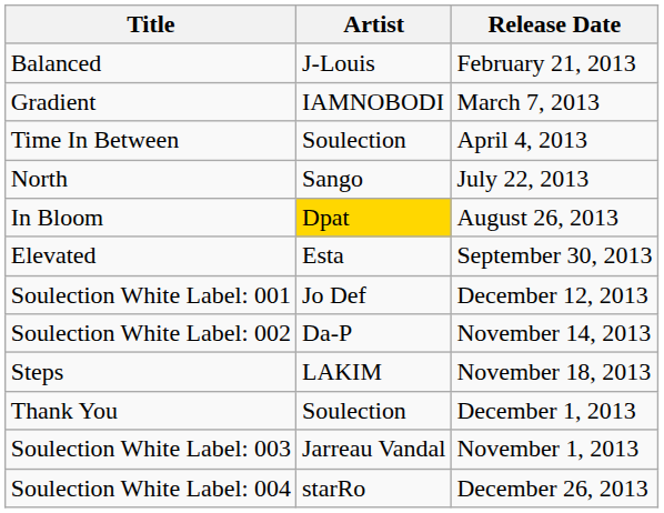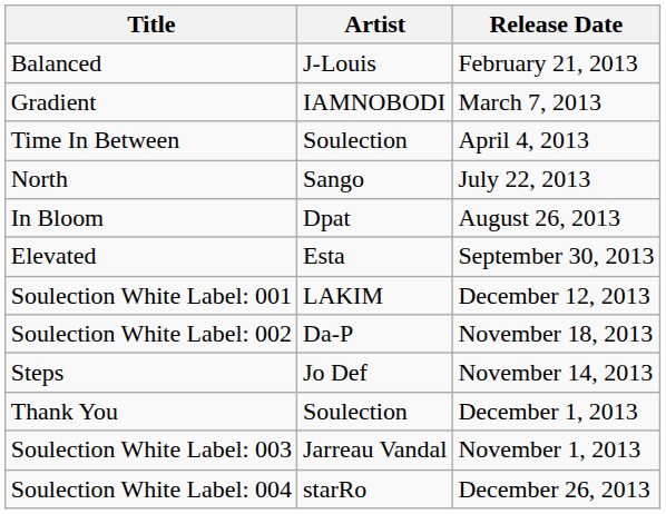In Bloom | Artist: gold background -> no background
Soulection White Label: 001 | Artist: Jo Def -> LAKIM
Soulection White Label: 002 | Release Date: November 14, 2013 -> November 18, 2013
Steps | Artist: LAKIM -> Jo Def
Steps | Release Date: November 18, 2013 -> November 14, 2013
